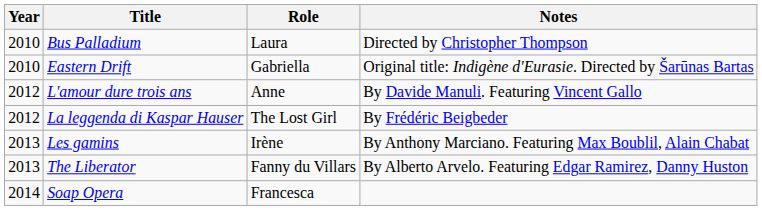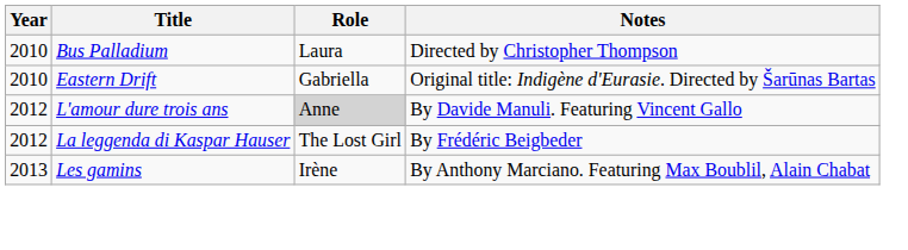L'amour dure trois ans | Role: no background -> lightgrey background
- row: 2013 | The Liberator | Fanny du Villars | By Alberto Arvelo. Featuring Edgar Ramirez, Danny Huston
- row: 2014 | Soap Opera | Francesca
